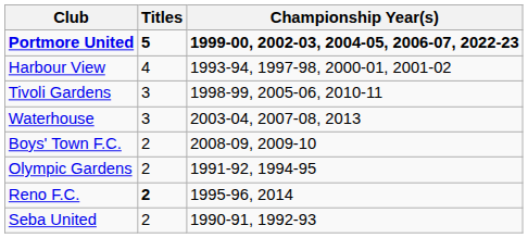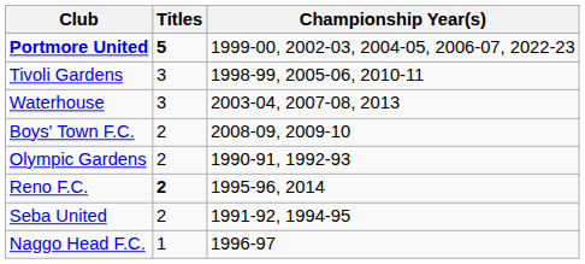Portmore United | Championship Year(s): bold -> normal
- row: Harbour View | 4 | 1993-94, 1997-98, 2000-01, 2001-02
Olympic Gardens | Championship Year(s): 1991-92, 1994-95 -> 1990-91, 1992-93
Seba United | Championship Year(s): 1990-91, 1992-93 -> 1991-92, 1994-95
+ row: Naggo Head F.C. | 1 | 1996-97
